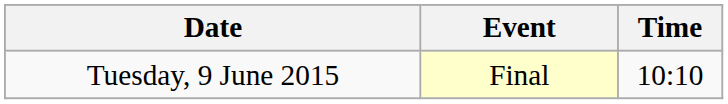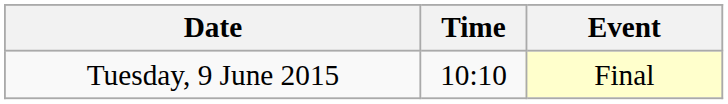columns swapped: Time <-> Event
